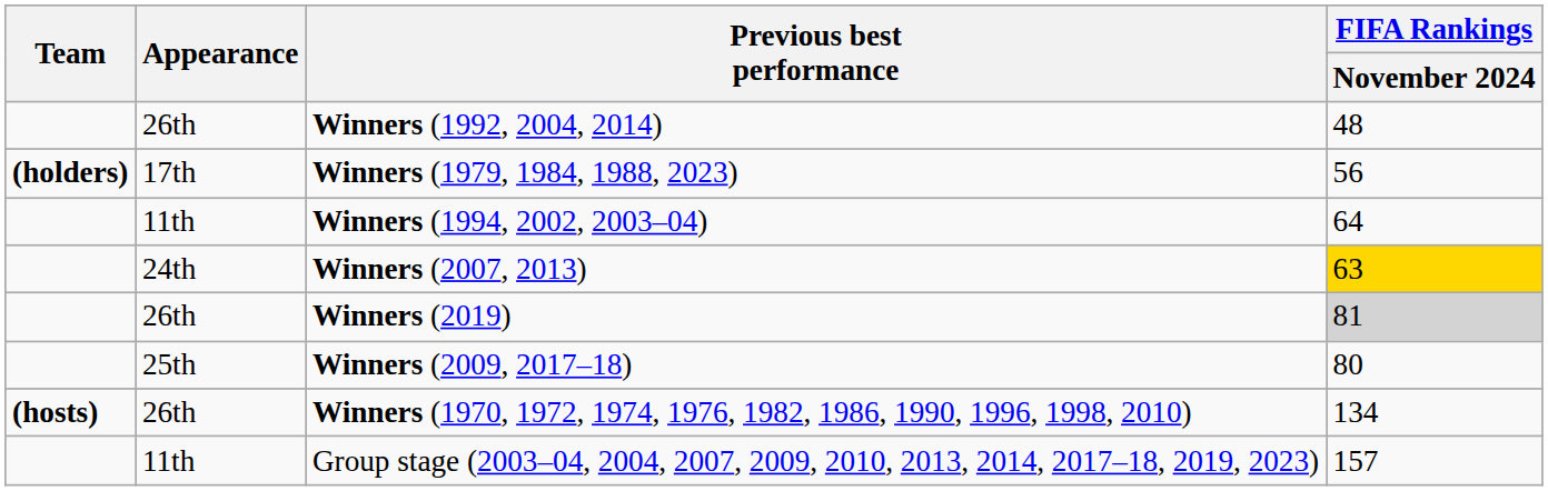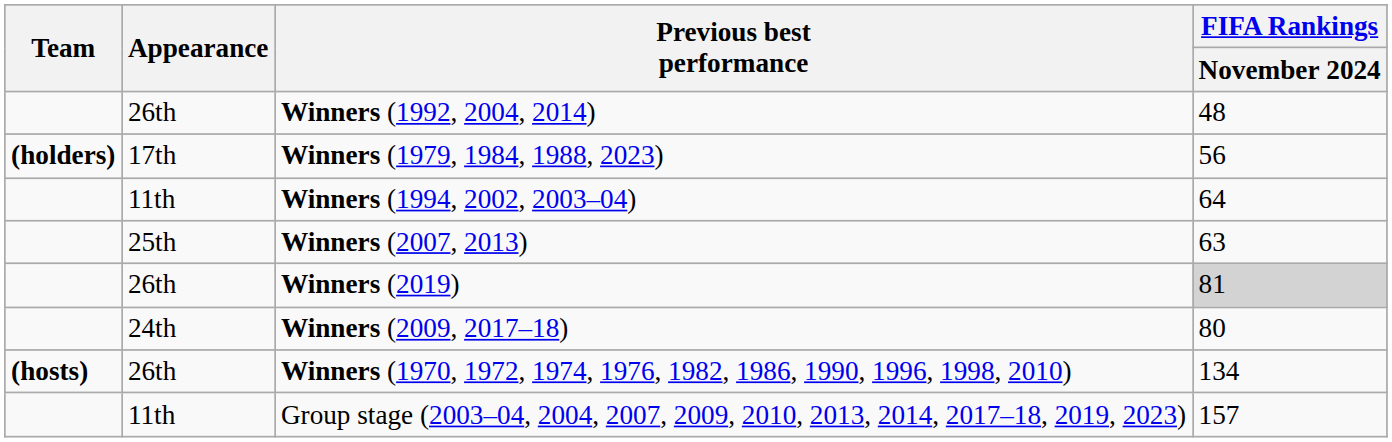Winners (2007, 2013) | Appearance: 24th -> 25th
Winners (2007, 2013) | FIFA Rankings / November 2024: gold background -> no background
Winners (2009, 2017–18) | Appearance: 25th -> 24th
